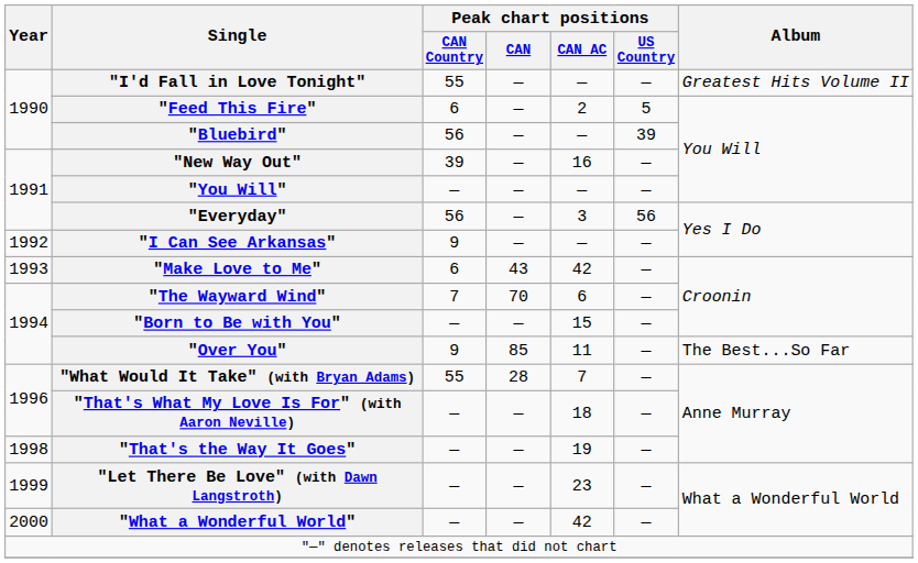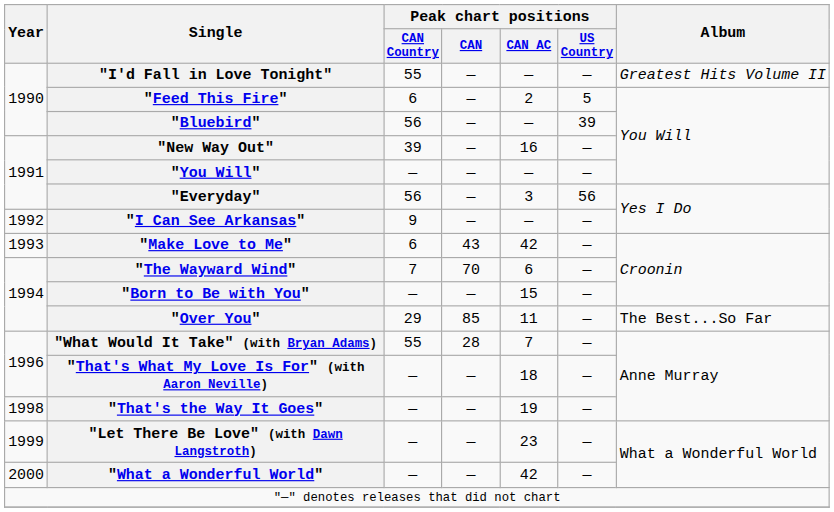"Over You" | Peak chart positions / CAN Country: 9 -> 29
